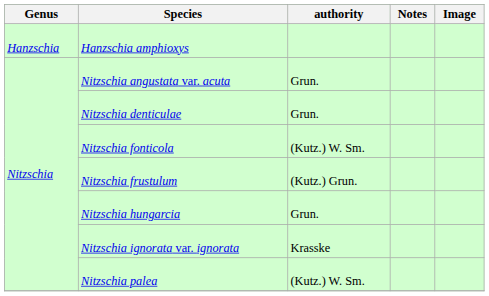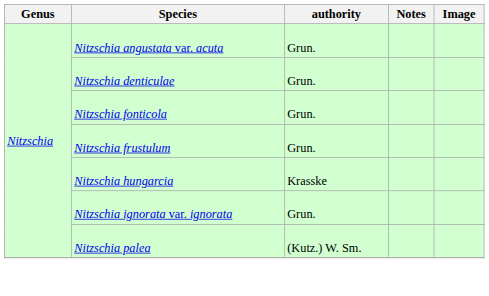- row: Hanzschia | Hanzschia amphioxys
Nitzschia fonticola | authority: (Kutz.) W. Sm. -> Grun.
Nitzschia frustulum | authority: (Kutz.) Grun. -> Grun.
Nitzschia hungarcia | authority: Grun. -> Krasske
Nitzschia ignorata var. ignorata | authority: Krasske -> Grun.
